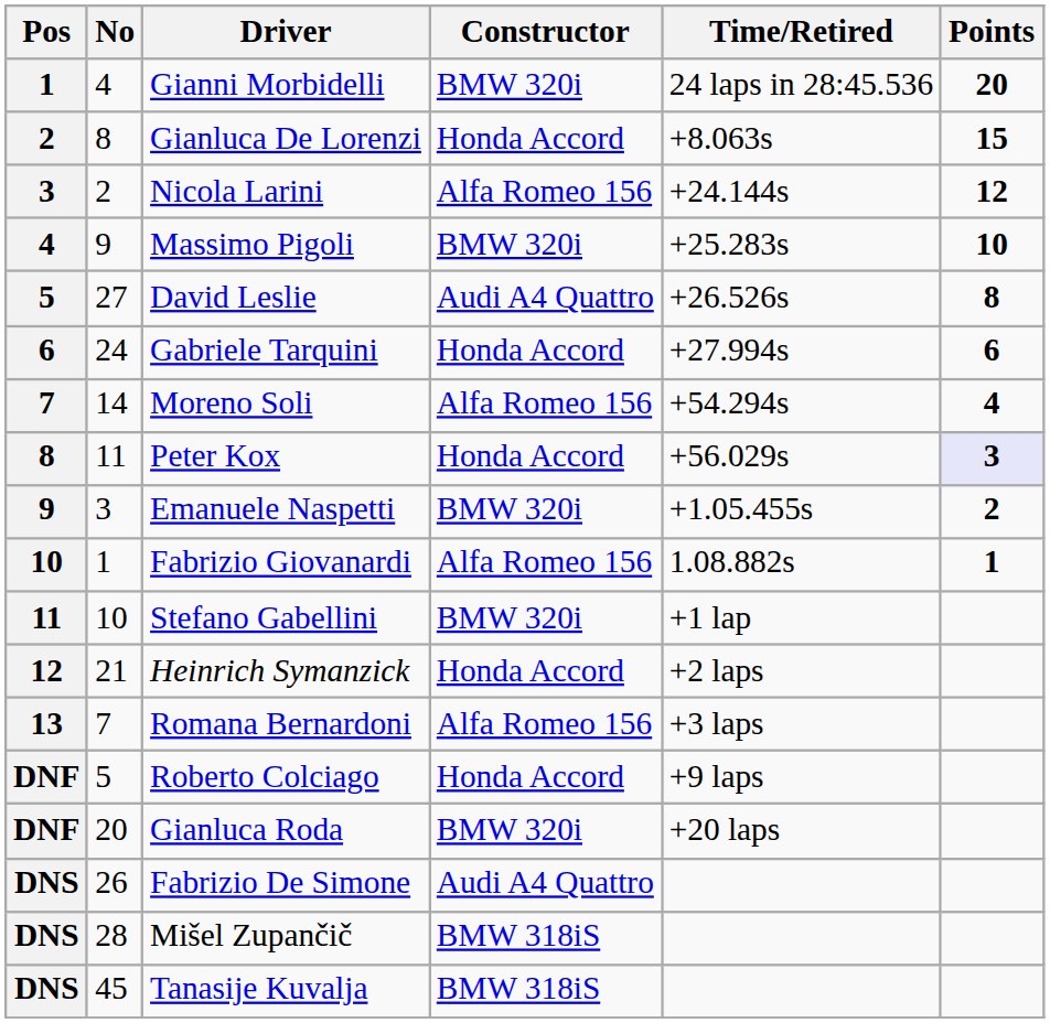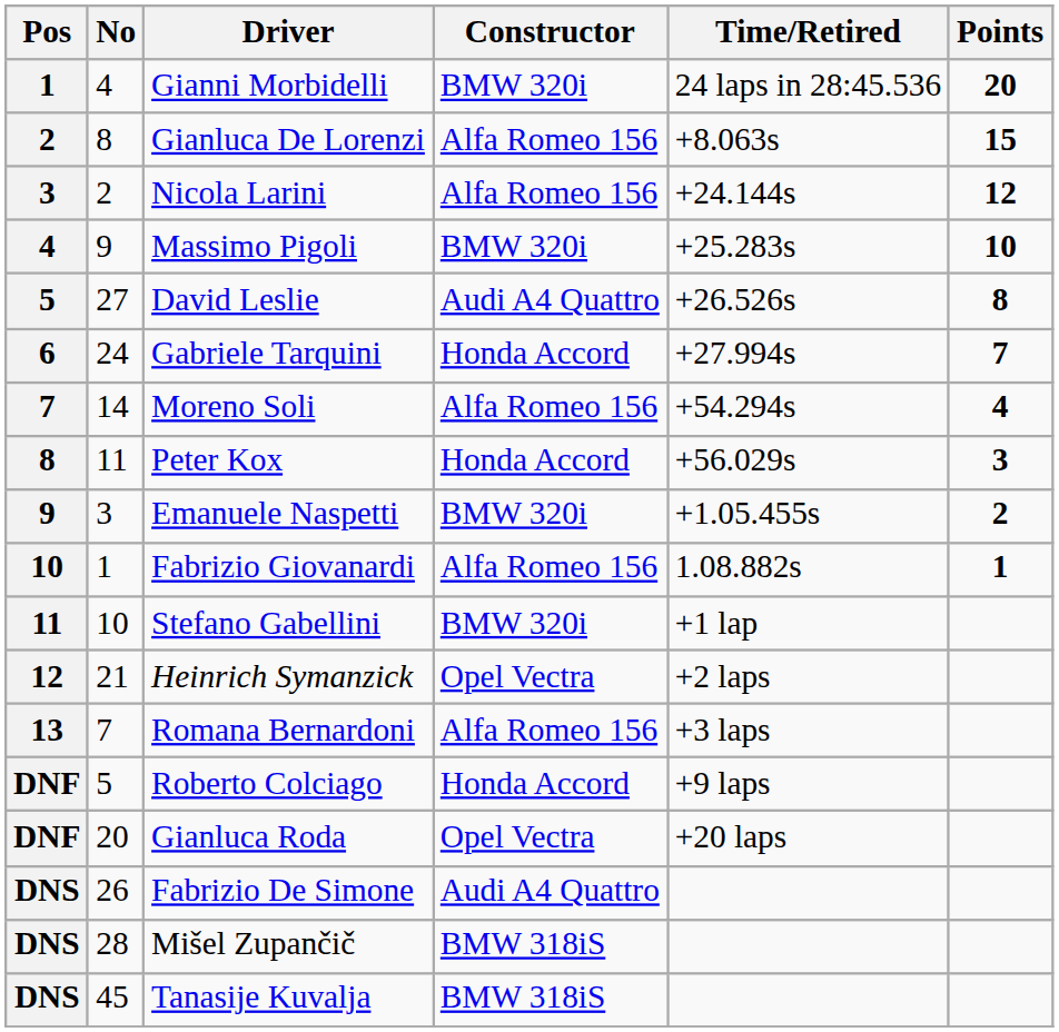Gianluca De Lorenzi | Constructor: Honda Accord -> Alfa Romeo 156
Gabriele Tarquini | Points: 6 -> 7
Peter Kox | Points: lavender background -> no background
Heinrich Symanzick | Constructor: Honda Accord -> Opel Vectra
Gianluca Roda | Constructor: BMW 320i -> Opel Vectra
